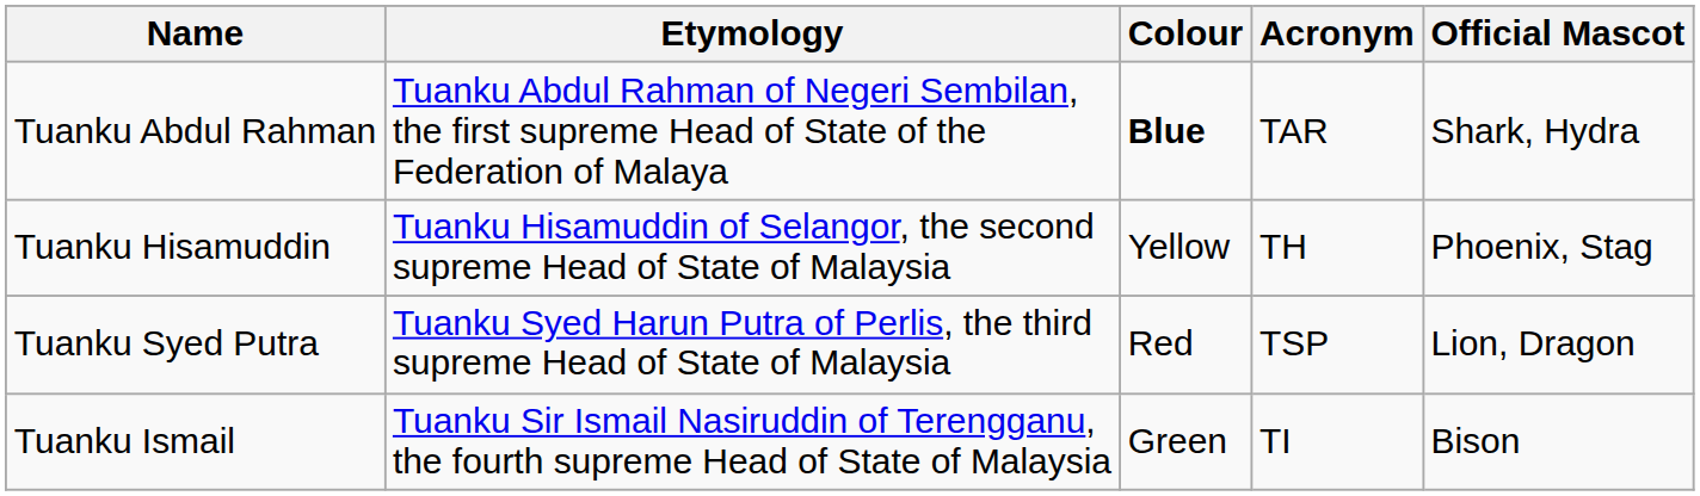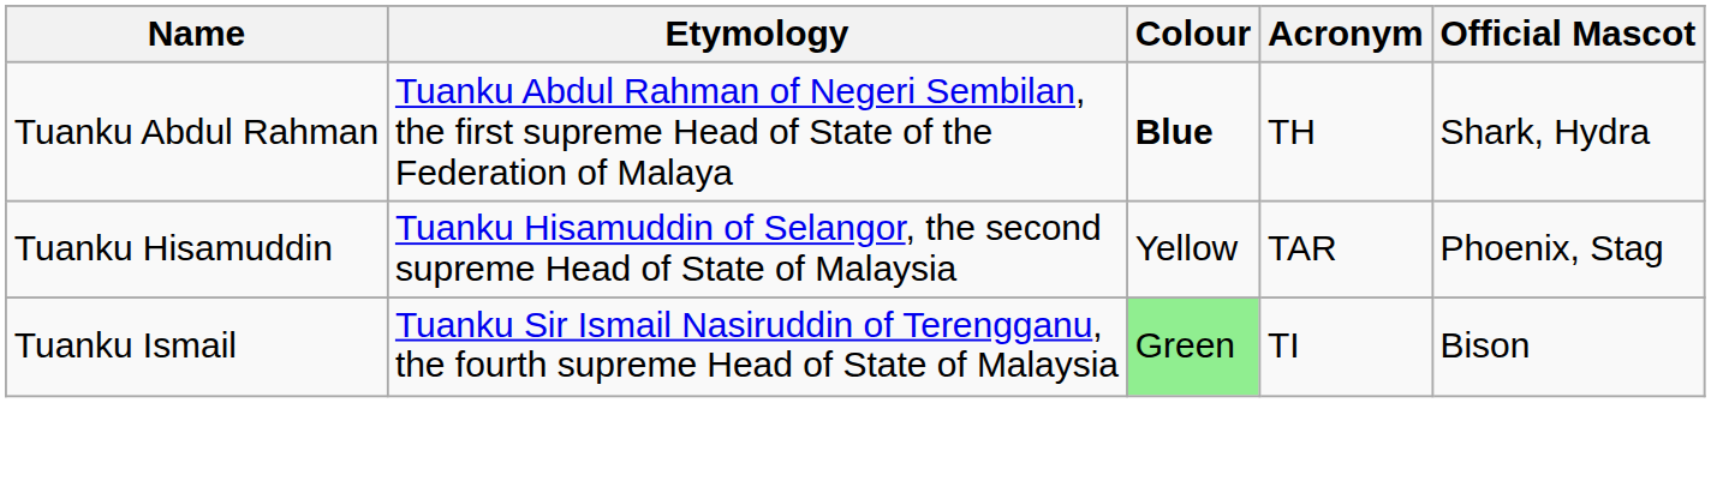Tuanku Abdul Rahman | Acronym: TAR -> TH
Tuanku Hisamuddin | Acronym: TH -> TAR
- row: Tuanku Syed Putra | Tuanku Syed Harun Putra of Perlis, the third supreme Head of State of Malaysia | Red | TSP | Lion, Dragon
Tuanku Ismail | Colour: no background -> lightgreen background
